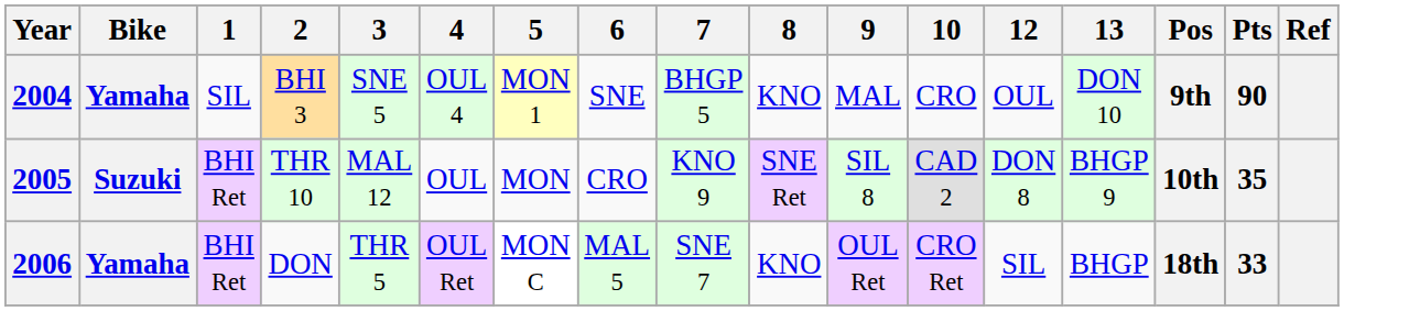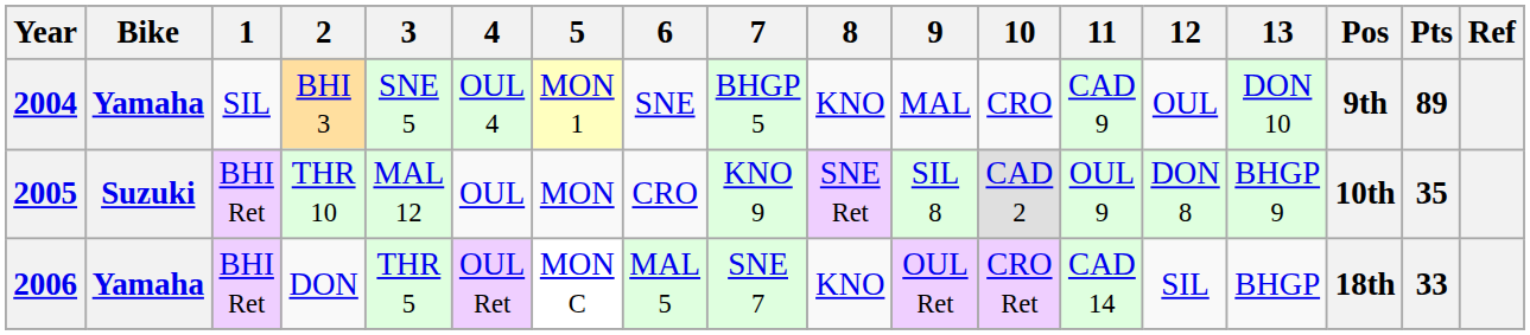+ column: 11 | CAD 9 | OUL 9 | CAD 14
2004 | Pts: 90 -> 89
